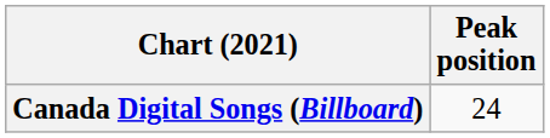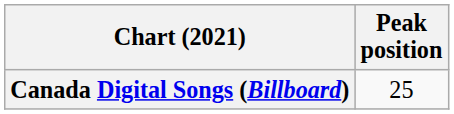Canada Digital Songs (Billboard) | Peak position: 24 -> 25
